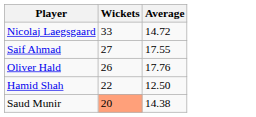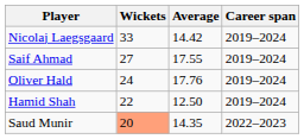+ column: Career span | 2019–2024 | 2019–2024 | 2019–2024 | 2019–2024 | 2022–2023
Nicolaj Laegsgaard | Average: 14.72 -> 14.42
Oliver Hald | Wickets: 26 -> 24
Saud Munir | Average: 14.38 -> 14.35
